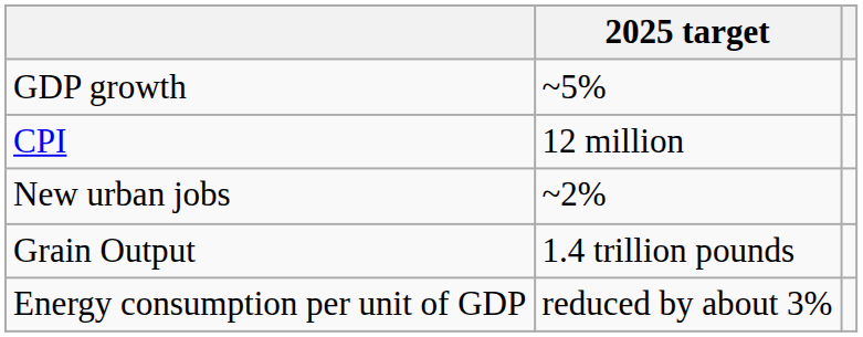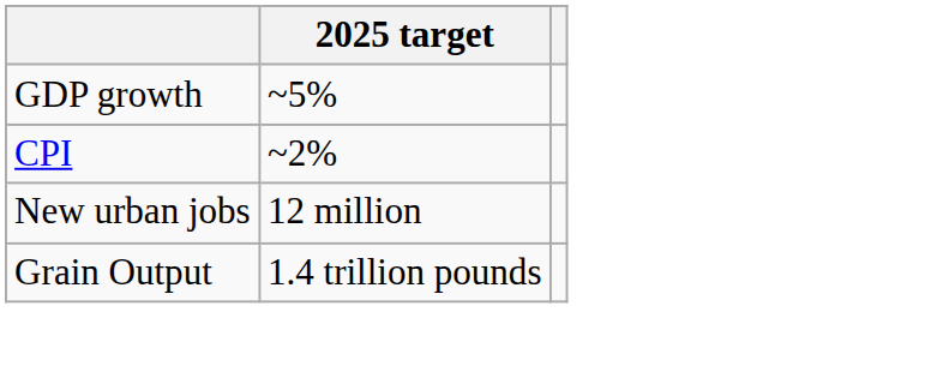CPI | 2025 target: 12 million -> ~2%
New urban jobs | 2025 target: ~2% -> 12 million
- row: Energy consumption per unit of GDP | reduced by about 3%
